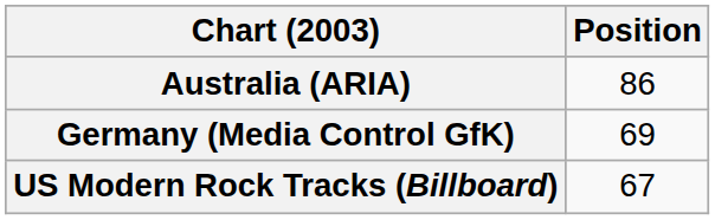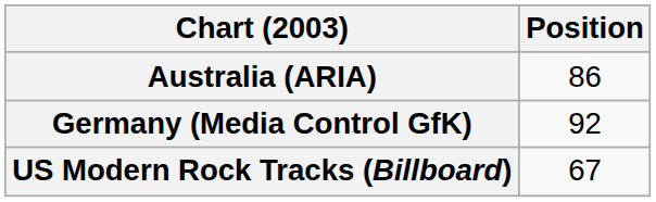Germany (Media Control GfK) | Position: 69 -> 92
